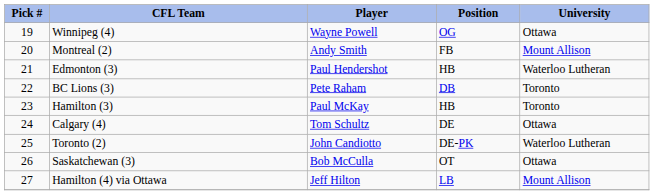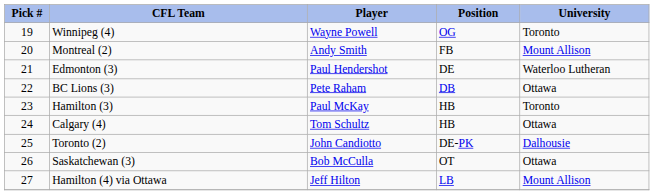Winnipeg (4) | University: Ottawa -> Toronto
Edmonton (3) | Position: HB -> DE
BC Lions (3) | University: Toronto -> Ottawa
Calgary (4) | Position: DE -> HB
Toronto (2) | University: Waterloo Lutheran -> Dalhousie
